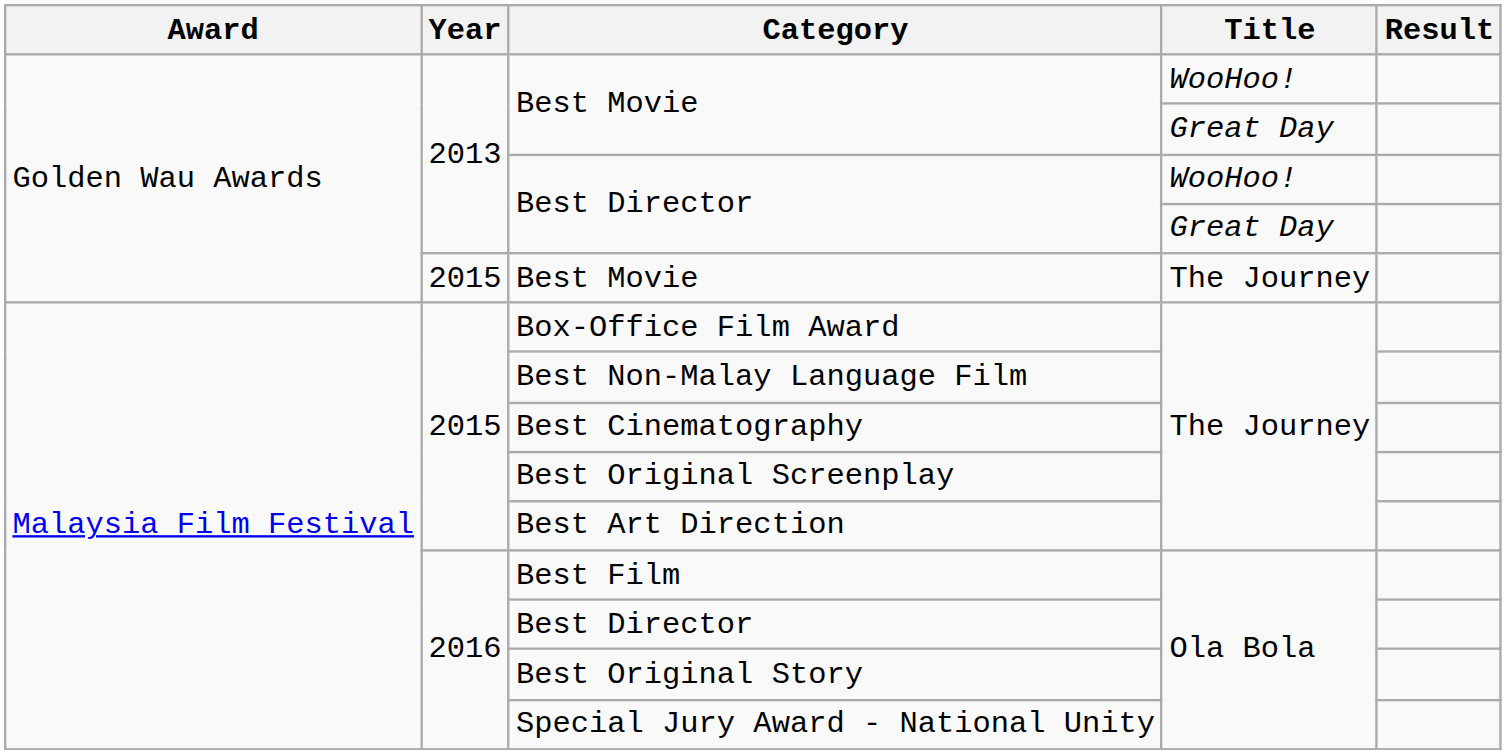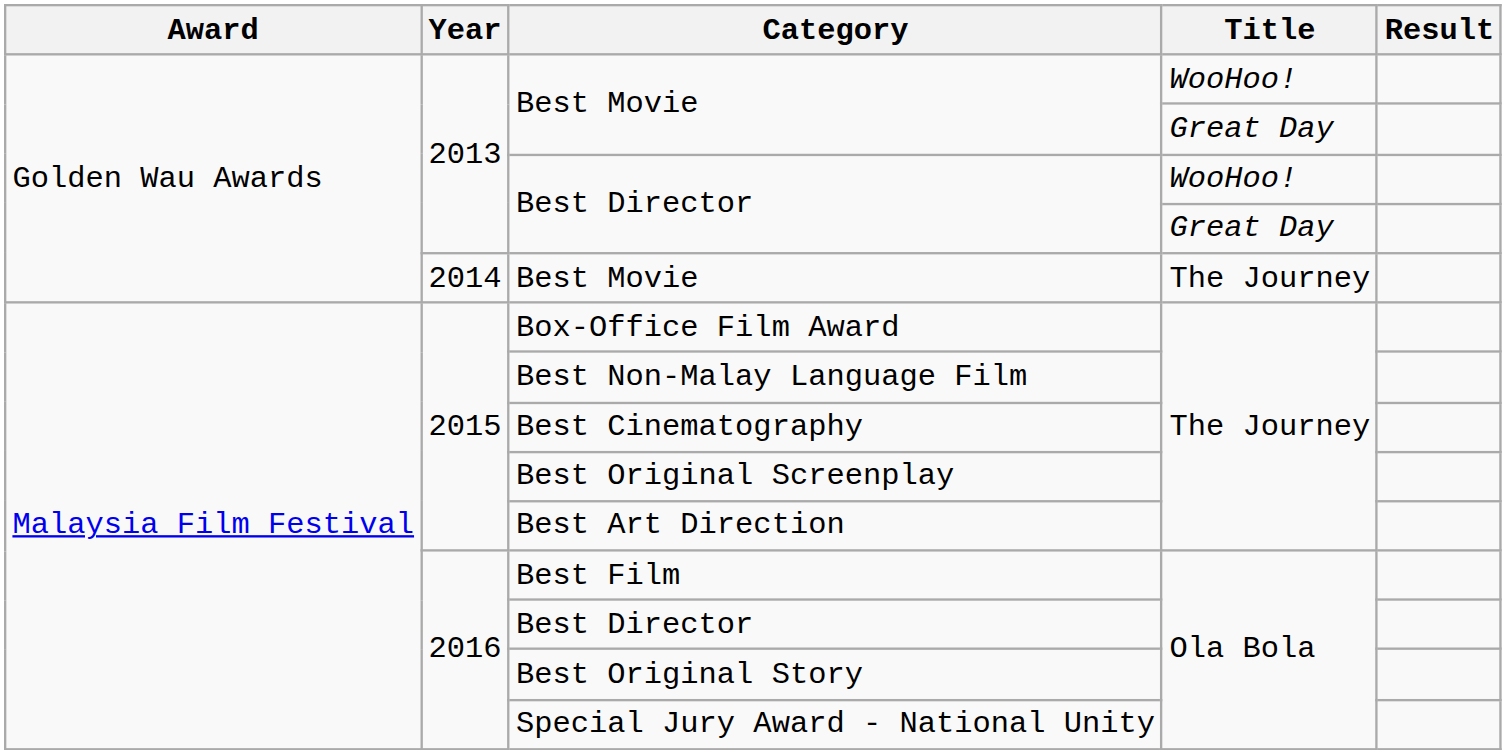Best Movie / The Journey | Year: 2015 -> 2014
